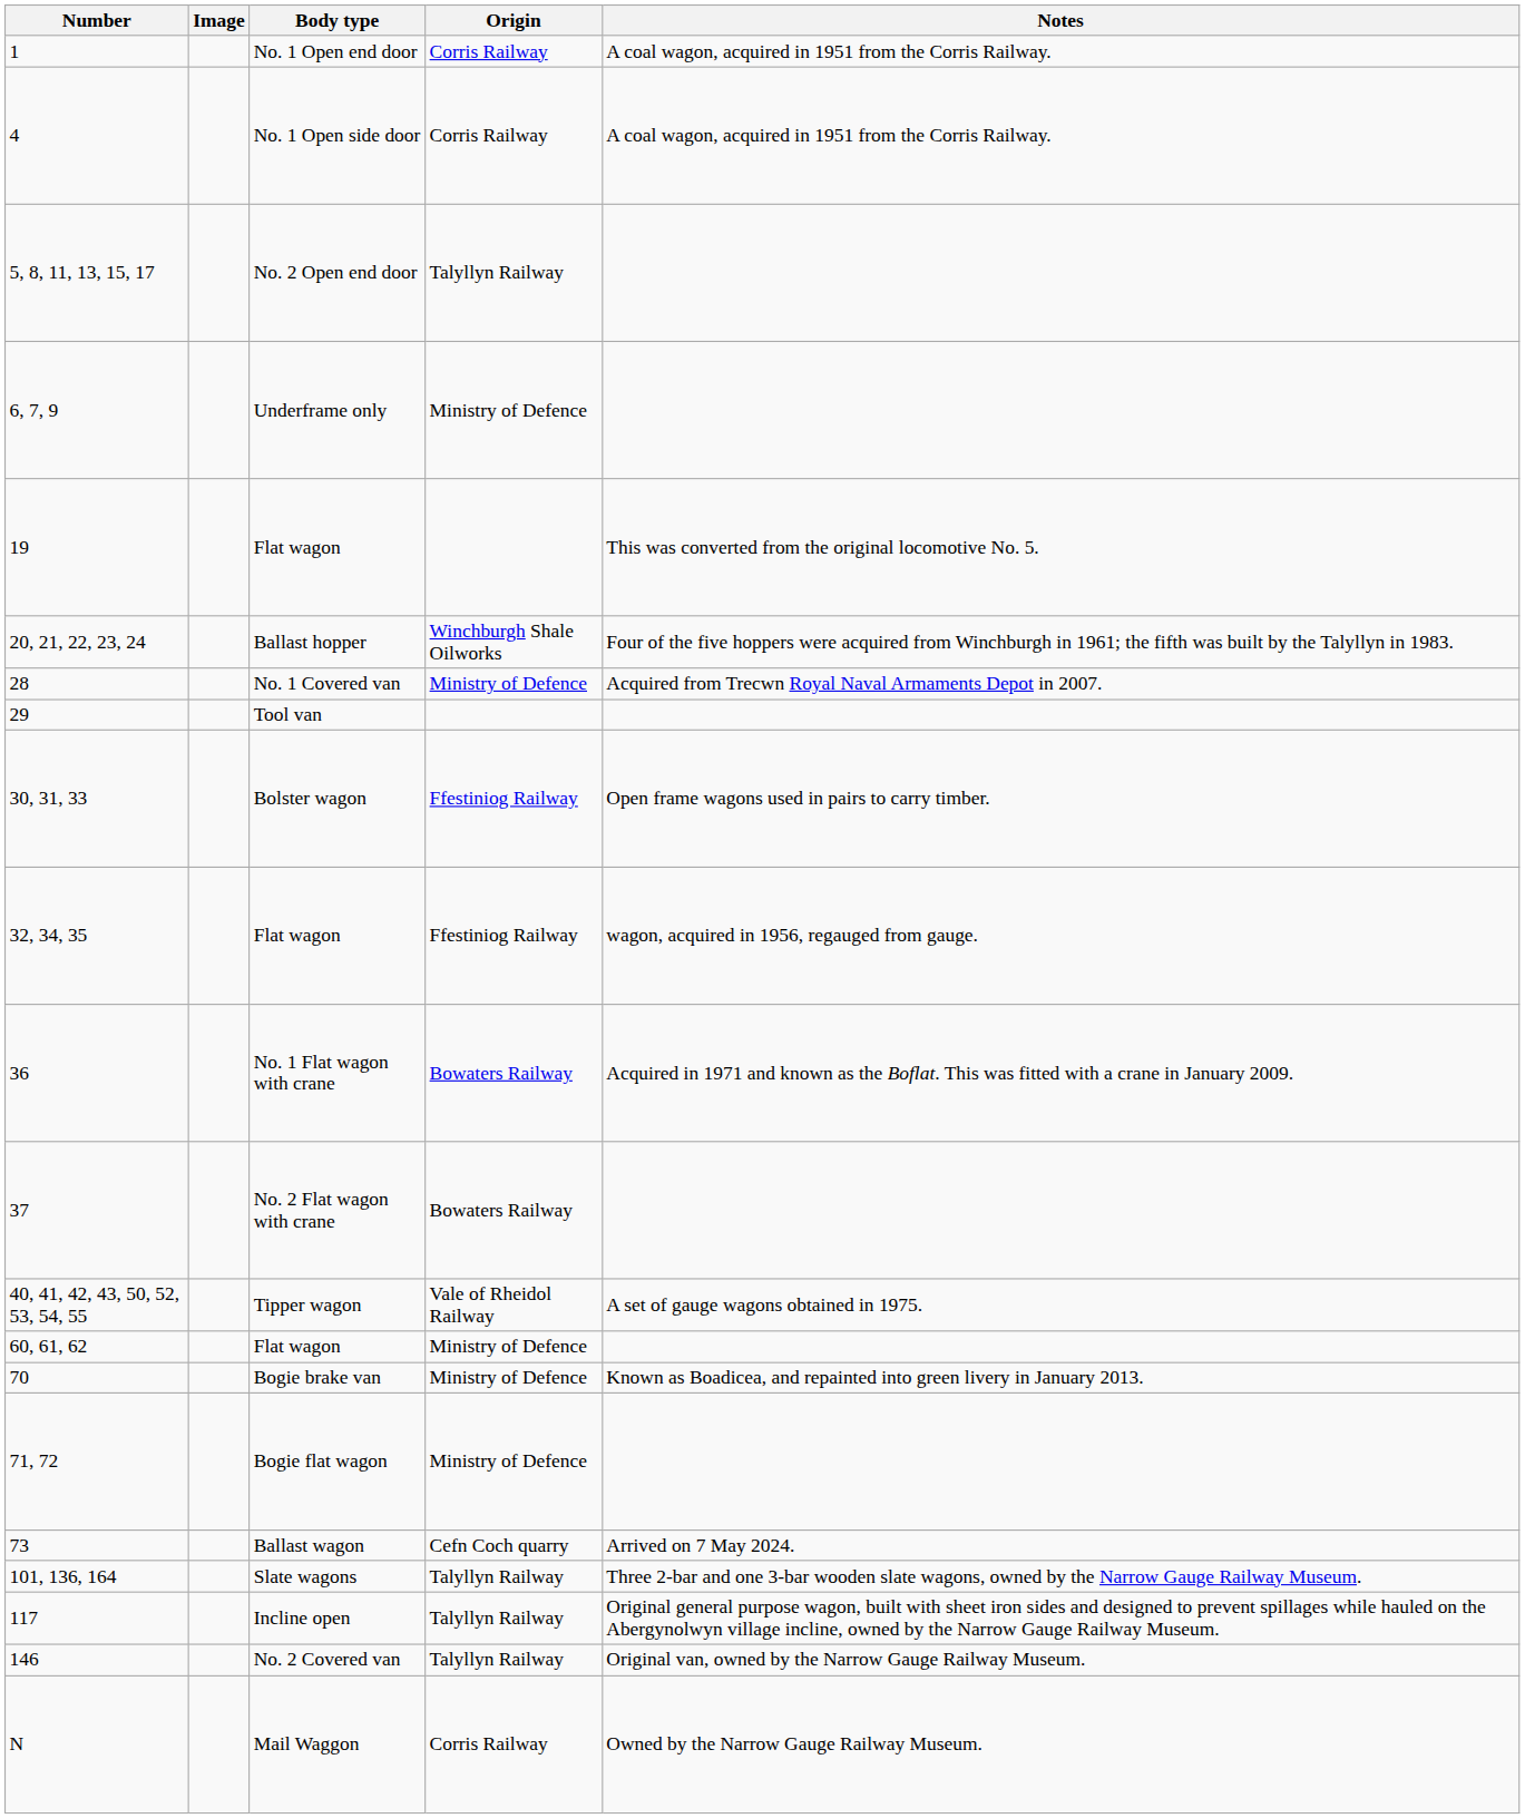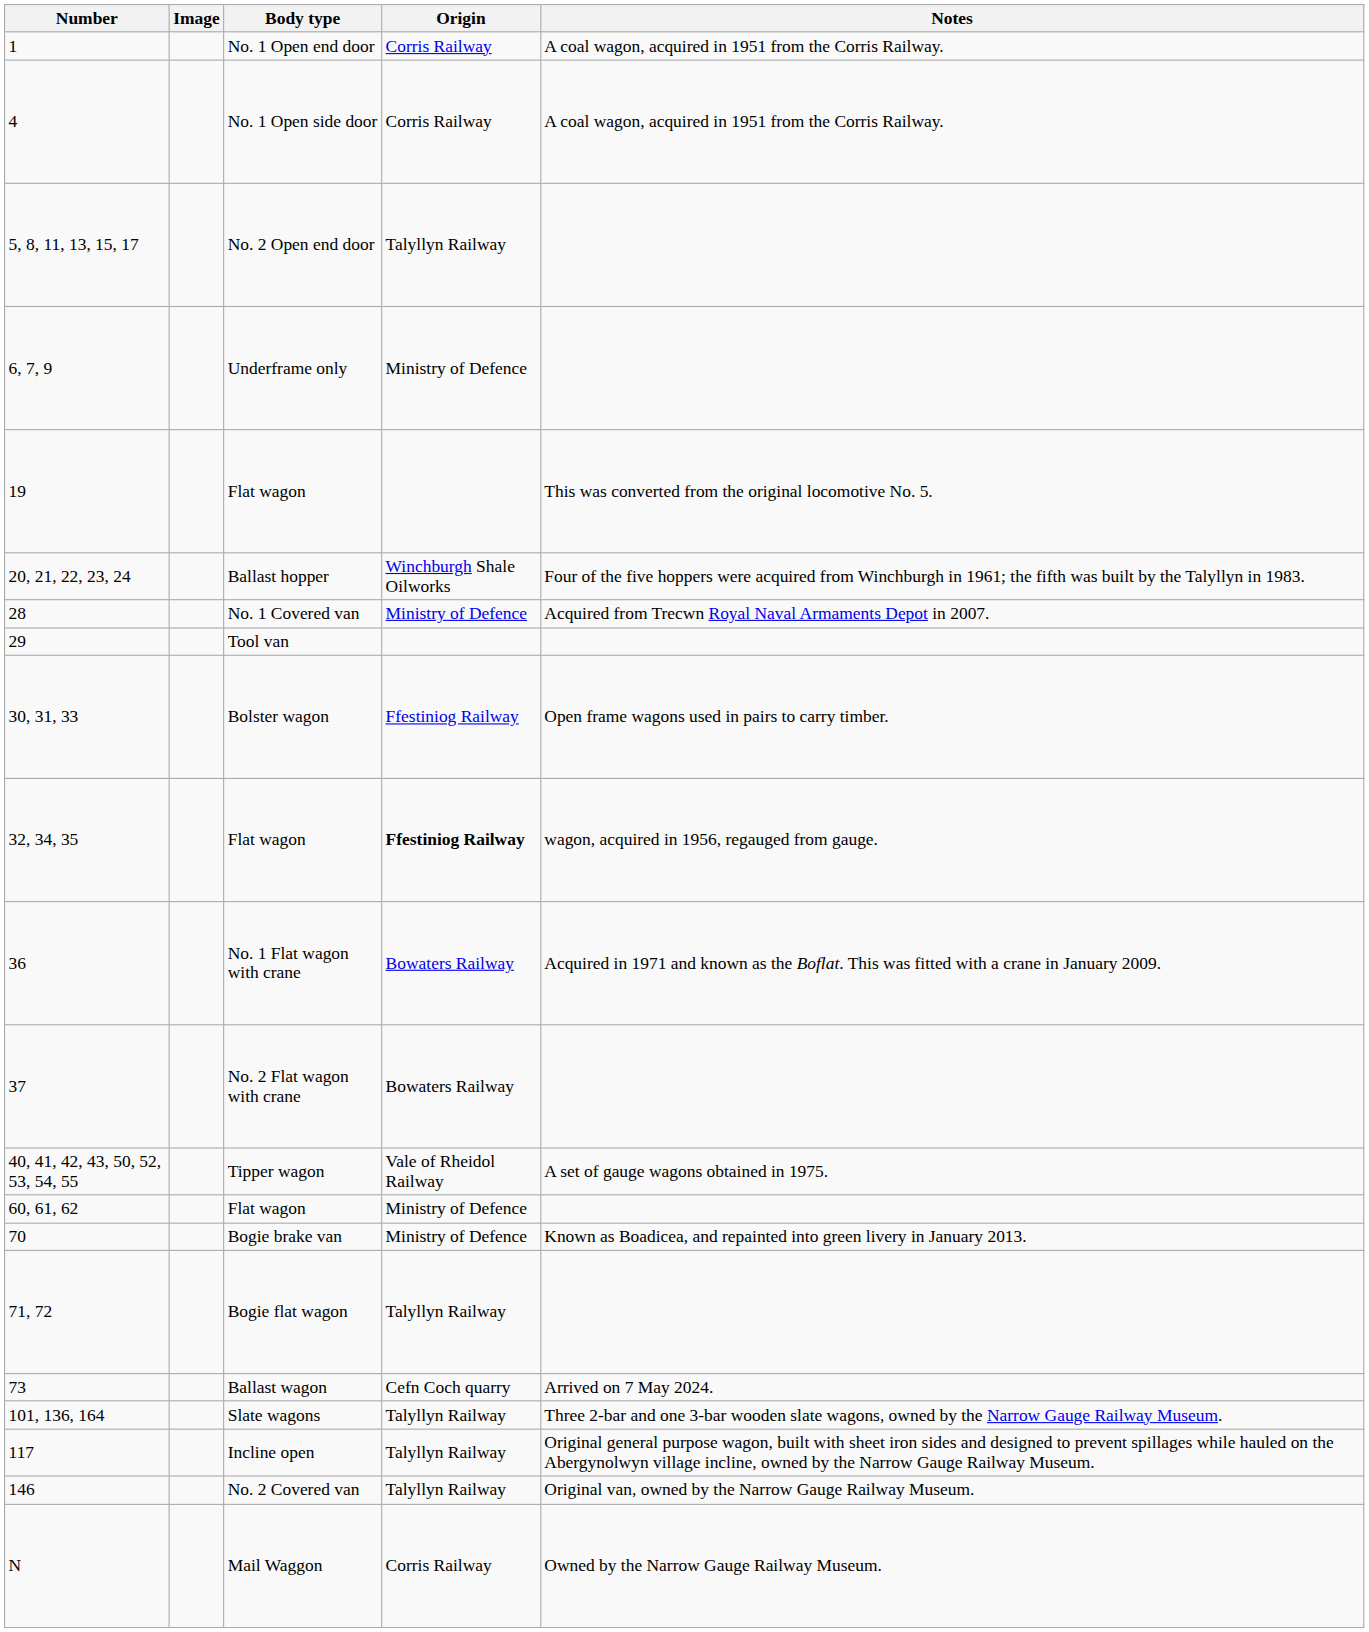32, 34, 35 / Flat wagon | Origin: normal -> bold
Bogie flat wagon | Origin: Ministry of Defence -> Talyllyn Railway
